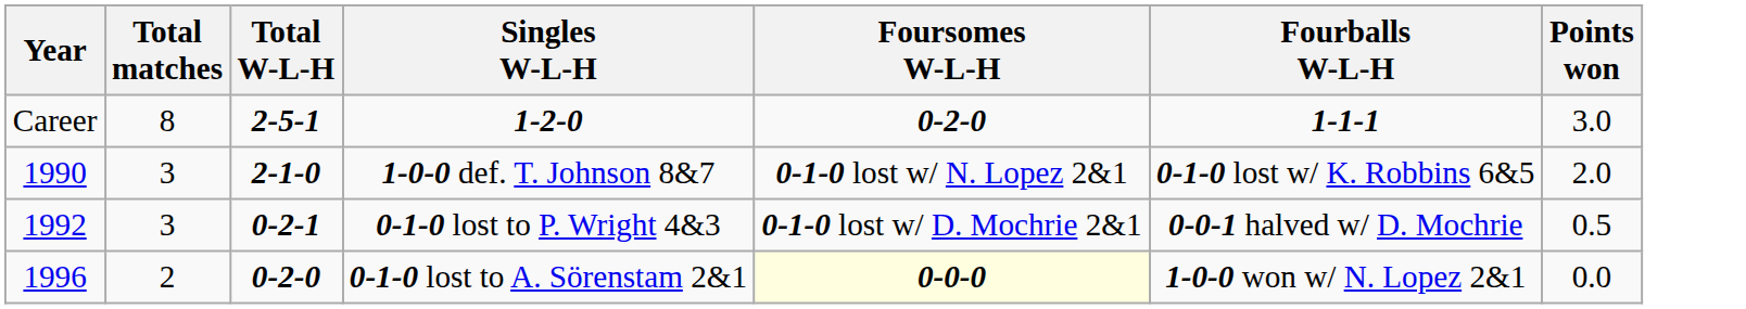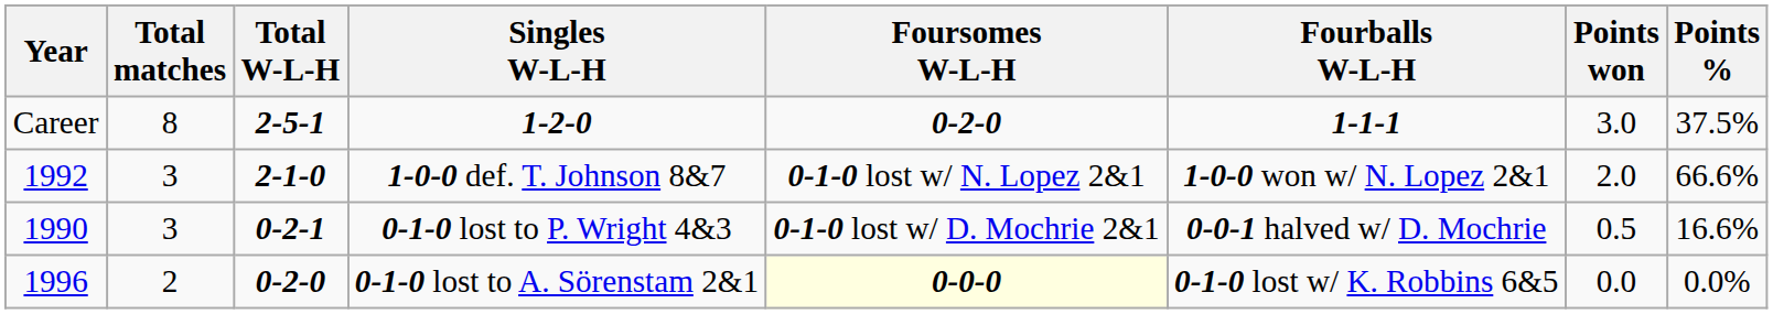+ column: Points % | 37.5% | 66.6% | 16.6% | 0.0%
1-0-0 def. T. Johnson 8&7 | Year: 1990 -> 1992
1-0-0 def. T. Johnson 8&7 | Fourballs W-L-H: 0-1-0 lost w/ K. Robbins 6&5 -> 1-0-0 won w/ N. Lopez 2&1
0-1-0 lost to P. Wright 4&3 | Year: 1992 -> 1990
0-1-0 lost to A. Sörenstam 2&1 | Fourballs W-L-H: 1-0-0 won w/ N. Lopez 2&1 -> 0-1-0 lost w/ K. Robbins 6&5
